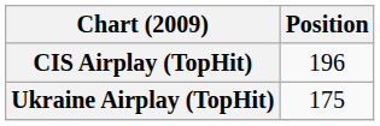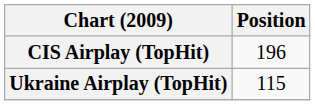Ukraine Airplay (TopHit) | Position: 175 -> 115
